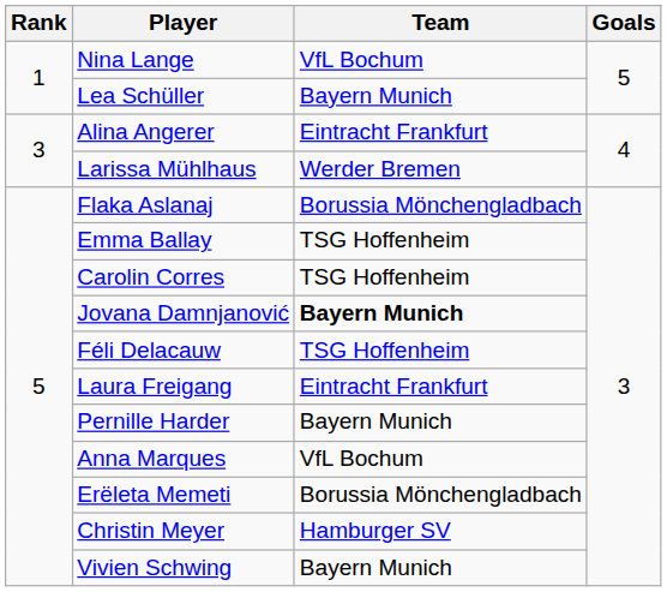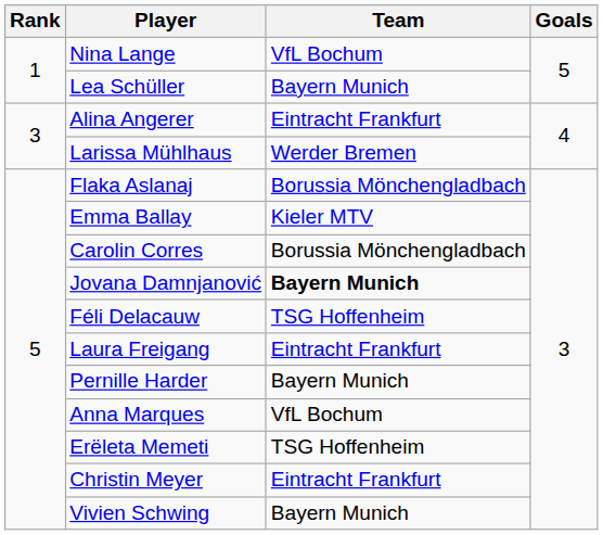Emma Ballay | Team: TSG Hoffenheim -> Kieler MTV
Carolin Corres | Team: TSG Hoffenheim -> Borussia Mönchengladbach
Erëleta Memeti | Team: Borussia Mönchengladbach -> TSG Hoffenheim
Christin Meyer | Team: Hamburger SV -> Eintracht Frankfurt
